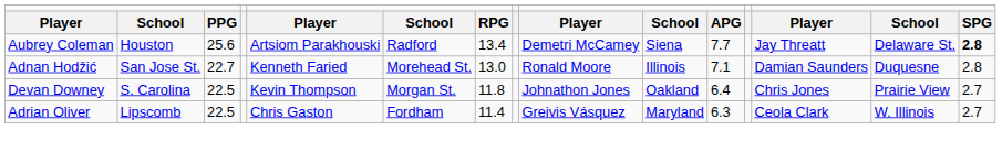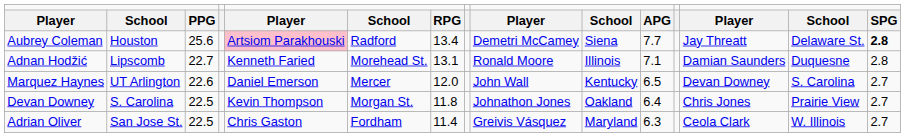Aubrey Coleman | column 5: no background -> pink background
Adnan Hodžić | column 2: San Jose St. -> Lipscomb
Adnan Hodžić | column 7: 13.0 -> 13.1
+ row: Marquez Haynes | UT Arlington | 22.6 | Daniel Emerson | Mercer | 12.0 | John Wall | Kentucky | 6.5 | Devan Downey | S. Carolina | 2.7
Adrian Oliver | column 2: Lipscomb -> San Jose St.
